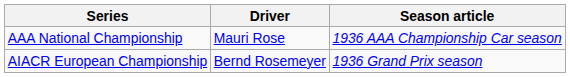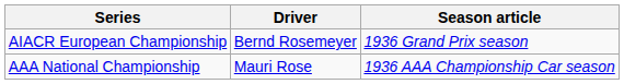rows swapped: AIACR European Championship <-> AAA National Championship
